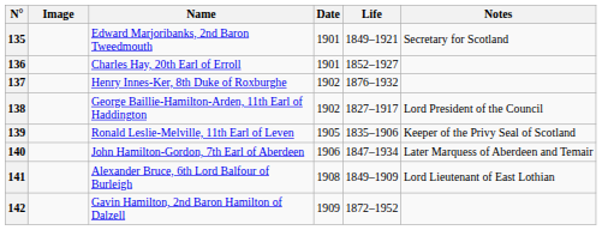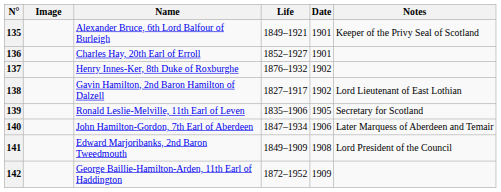columns swapped: Life <-> Date
135 | Name: Edward Marjoribanks, 2nd Baron Tweedmouth -> Alexander Bruce, 6th Lord Balfour of Burleigh
135 | Notes: Secretary for Scotland -> Keeper of the Privy Seal of Scotland
138 | Name: George Baillie-Hamilton-Arden, 11th Earl of Haddington -> Gavin Hamilton, 2nd Baron Hamilton of Dalzell
138 | Notes: Lord President of the Council -> Lord Lieutenant of East Lothian
139 | Notes: Keeper of the Privy Seal of Scotland -> Secretary for Scotland
141 | Name: Alexander Bruce, 6th Lord Balfour of Burleigh -> Edward Marjoribanks, 2nd Baron Tweedmouth
141 | Notes: Lord Lieutenant of East Lothian -> Lord President of the Council
142 | Name: Gavin Hamilton, 2nd Baron Hamilton of Dalzell -> George Baillie-Hamilton-Arden, 11th Earl of Haddington
